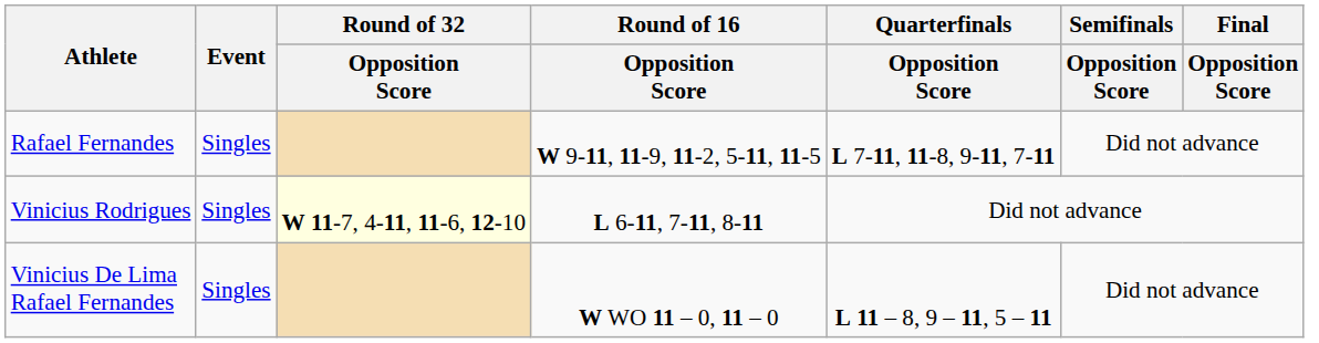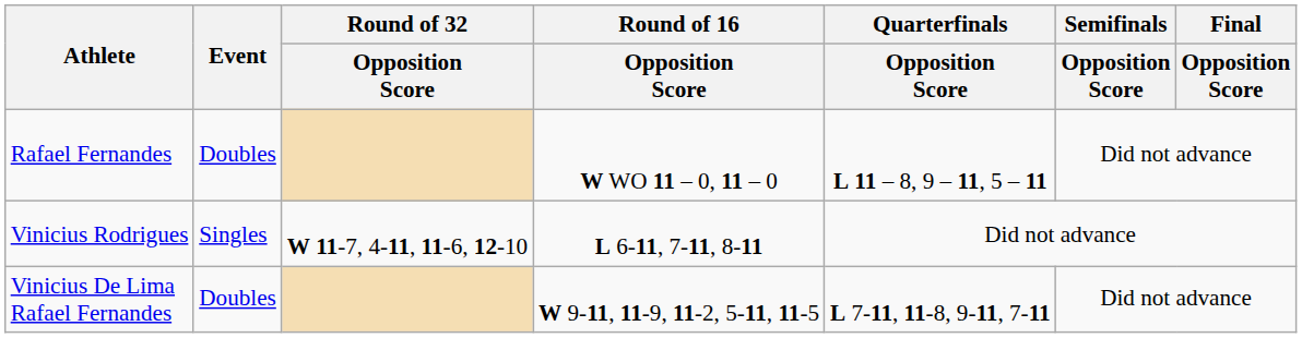Rafael Fernandes | Event: Singles -> Doubles
Rafael Fernandes | Round of 16 / Opposition Score: W 9-11, 11-9, 11-2, 5-11, 11-5 -> W WO 11 – 0, 11 – 0
Rafael Fernandes | Quarterfinals / Opposition Score: L 7-11, 11-8, 9-11, 7-11 -> L 11 – 8, 9 – 11, 5 – 11
Vinicius Rodrigues | Round of 32 / Opposition Score: lightyellow background -> no background
Vinicius De Lima Rafael Fernandes | Event: Singles -> Doubles
Vinicius De Lima Rafael Fernandes | Round of 16 / Opposition Score: W WO 11 – 0, 11 – 0 -> W 9-11, 11-9, 11-2, 5-11, 11-5
Vinicius De Lima Rafael Fernandes | Quarterfinals / Opposition Score: L 11 – 8, 9 – 11, 5 – 11 -> L 7-11, 11-8, 9-11, 7-11
